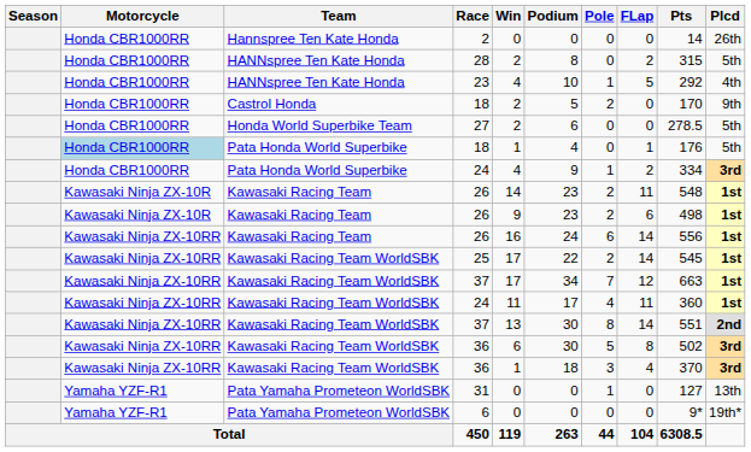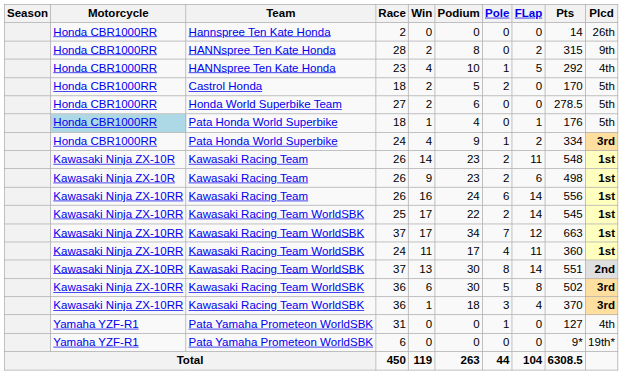28 | Plcd: 5th -> 9th
Castrol Honda / 18 | Plcd: 9th -> 5th
31 | Plcd: 13th -> 4th
